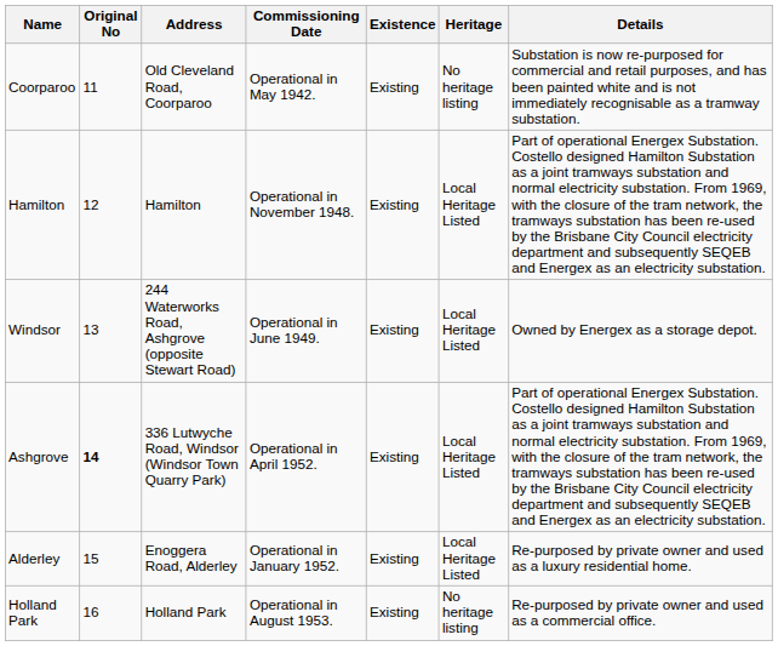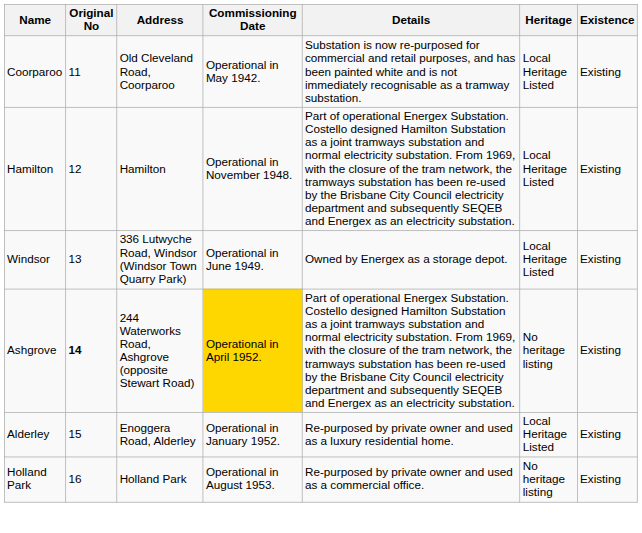columns swapped: Existence <-> Details
Coorparoo | Heritage: No heritage listing -> Local Heritage Listed
Windsor | Address: 244 Waterworks Road, Ashgrove (opposite Stewart Road) -> 336 Lutwyche Road, Windsor (Windsor Town Quarry Park)
Ashgrove | Address: 336 Lutwyche Road, Windsor (Windsor Town Quarry Park) -> 244 Waterworks Road, Ashgrove (opposite Stewart Road)
Ashgrove | Commissioning Date: no background -> gold background
Ashgrove | Heritage: Local Heritage Listed -> No heritage listing
